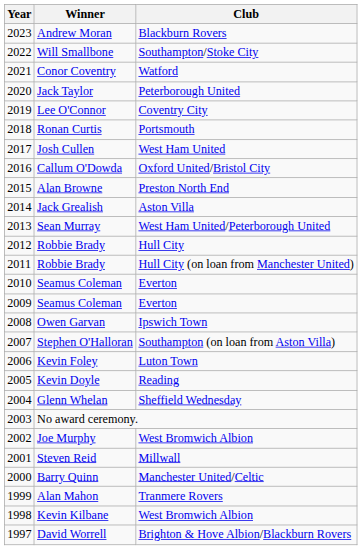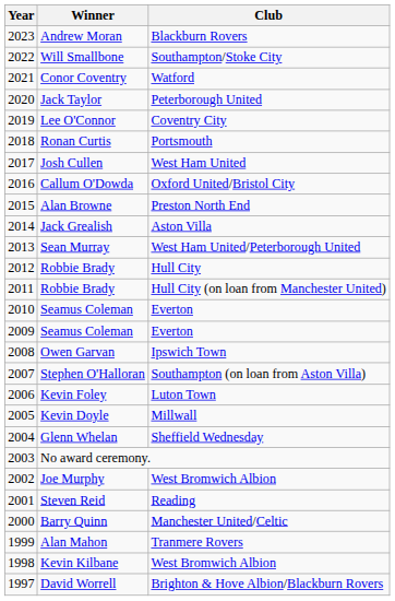Kevin Doyle | Club: Reading -> Millwall
Steven Reid | Club: Millwall -> Reading
